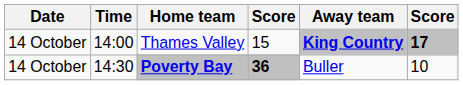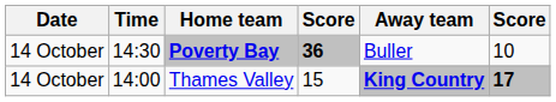rows swapped: Poverty Bay <-> Thames Valley
